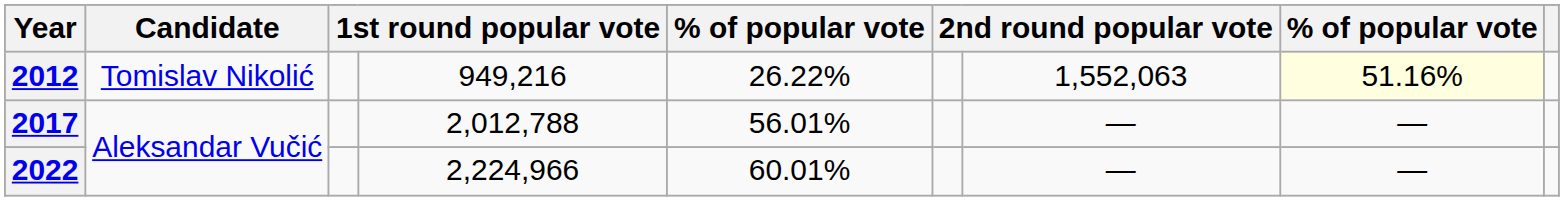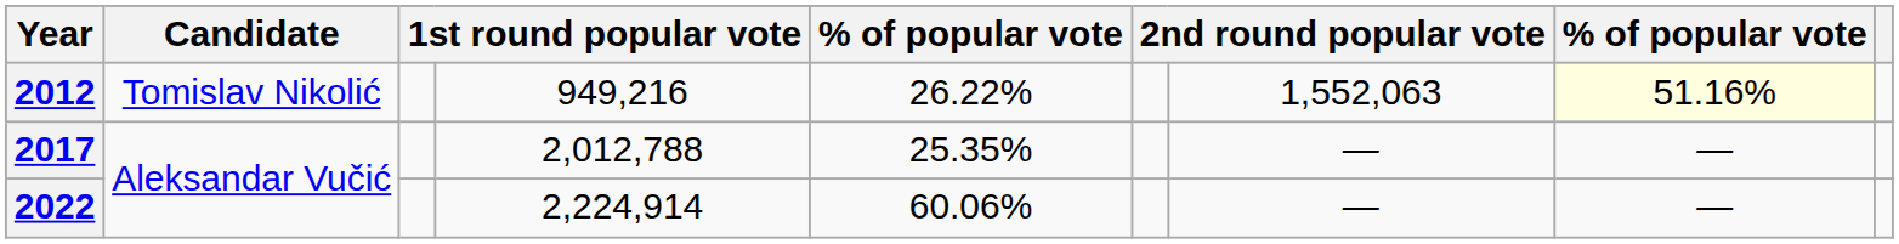2017 | column 5: 56.01% -> 25.35%
2022 | column 4: 2,224,966 -> 2,224,914
2022 | column 5: 60.01% -> 60.06%
